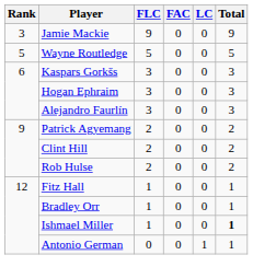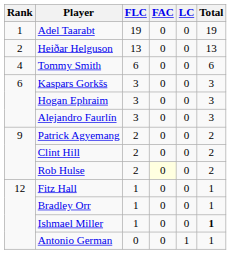+ row: 1 | Adel Taarabt | 19 | 0 | 0 | 19
+ row: 2 | Heiðar Helguson | 13 | 0 | 0 | 13
- row: 3 | Jamie Mackie | 9 | 0 | 0 | 9
+ row: 4 | Tommy Smith | 6 | 0 | 0 | 6
- row: 5 | Wayne Routledge | 5 | 0 | 0 | 5
Rob Hulse | FAC: no background -> lightyellow background
